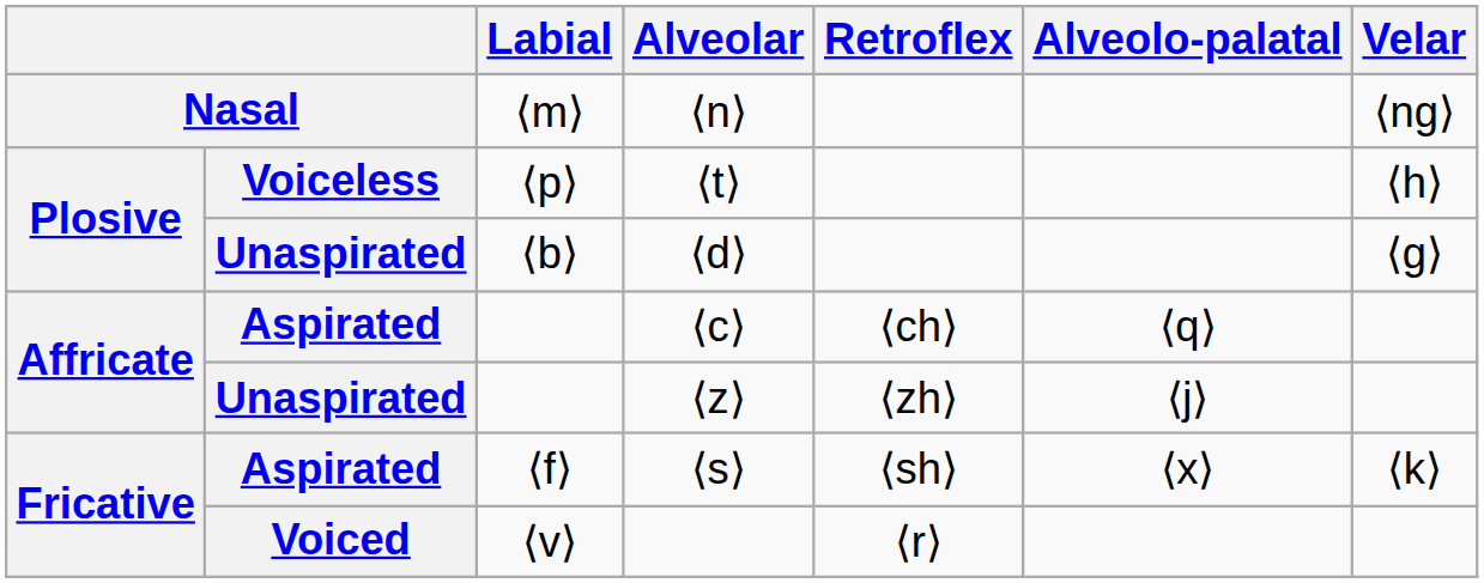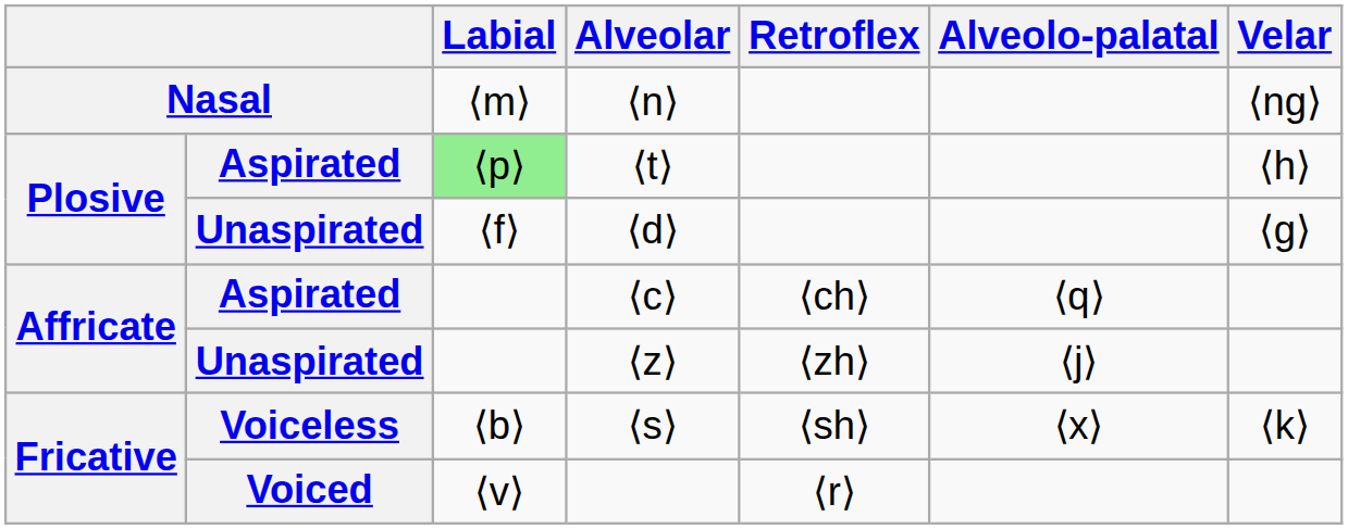⟨t⟩ | column 2: Voiceless -> Aspirated
⟨t⟩ | Labial: no background -> lightgreen background
⟨d⟩ | Labial: ⟨b⟩ -> ⟨f⟩
⟨s⟩ | column 2: Aspirated -> Voiceless
⟨s⟩ | Labial: ⟨f⟩ -> ⟨b⟩
